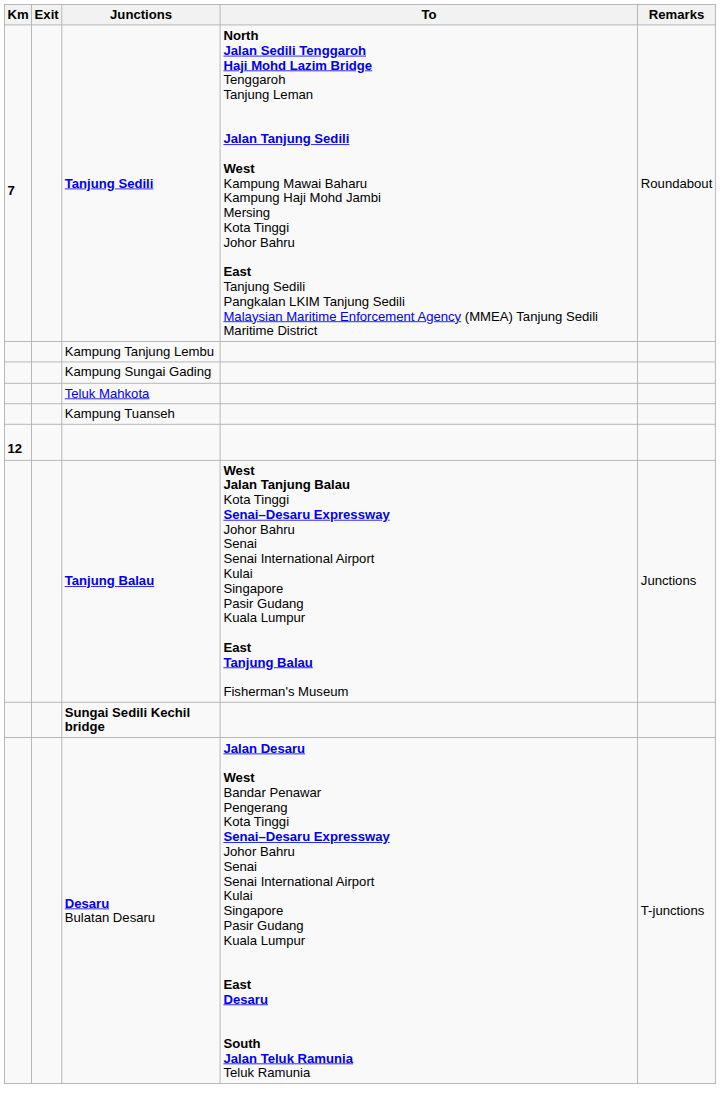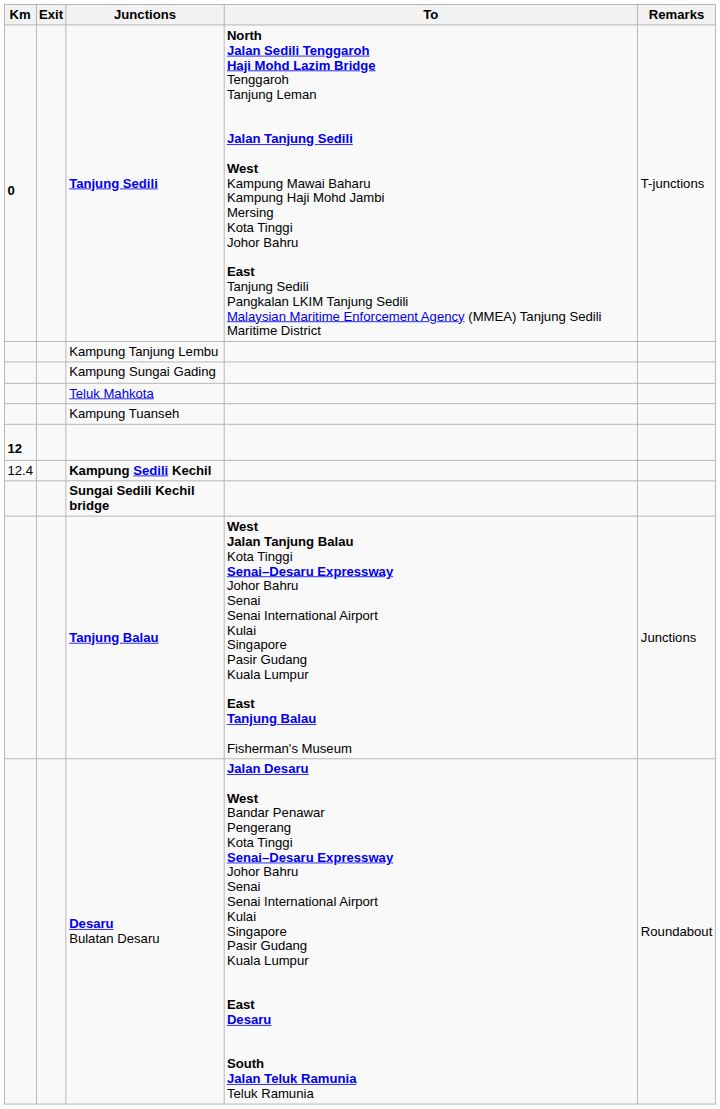Tanjung Sedili | Km: 7 -> 0
Tanjung Sedili | Remarks: Roundabout -> T-junctions
+ row: 12.4 | Kampung Sedili Kechil
rows swapped: Sungai Sedili Kechil bridge <-> Tanjung Balau
Desaru Bulatan Desaru | Remarks: T-junctions -> Roundabout
